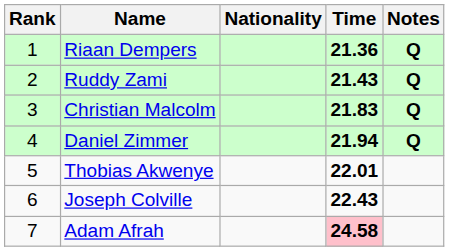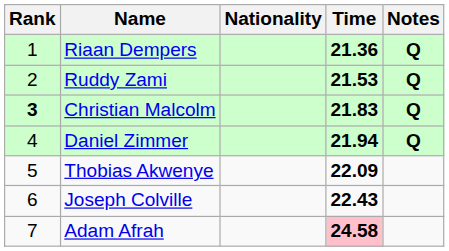Ruddy Zami | Time: 21.43 -> 21.53
Christian Malcolm | Rank: normal -> bold
Thobias Akwenye | Time: 22.01 -> 22.09
